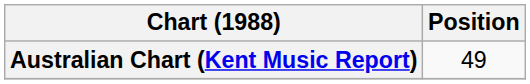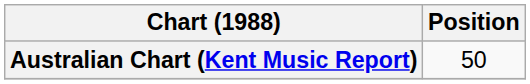Australian Chart (Kent Music Report) | Position: 49 -> 50
